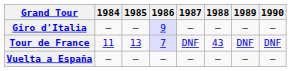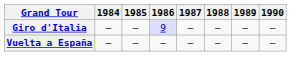- row: Tour de France | 11 | 13 | 7 | DNF | 43 | DNF | DNF
